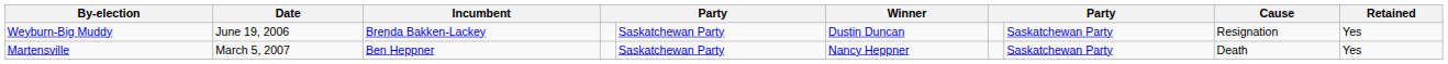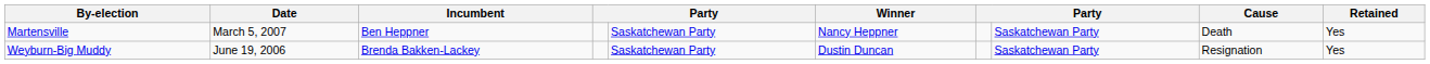rows swapped: Martensville <-> Weyburn-Big Muddy
